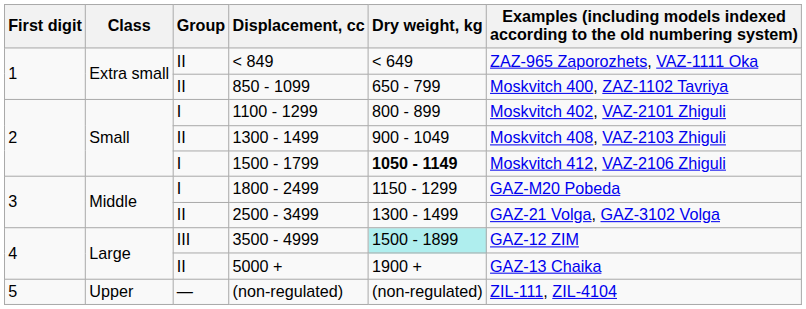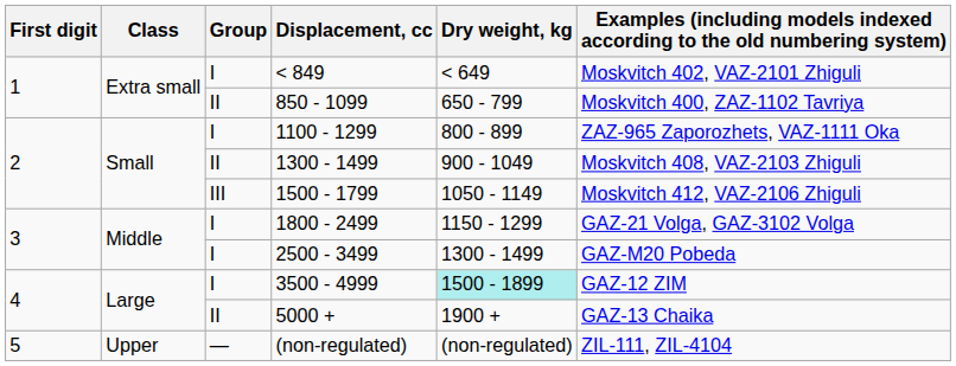< 849 | Group: II -> I
< 849 | column 6: ZAZ-965 Zaporozhets, VAZ-1111 Oka -> Moskvitch 402, VAZ-2101 Zhiguli
1100 - 1299 | column 6: Moskvitch 402, VAZ-2101 Zhiguli -> ZAZ-965 Zaporozhets, VAZ-1111 Oka
1500 - 1799 | Group: I -> III
1500 - 1799 | Dry weight, kg: bold -> normal
1800 - 2499 | column 6: GAZ-M20 Pobeda -> GAZ-21 Volga, GAZ-3102 Volga
2500 - 3499 | Group: II -> I
2500 - 3499 | column 6: GAZ-21 Volga, GAZ-3102 Volga -> GAZ-M20 Pobeda
3500 - 4999 | Group: III -> I
